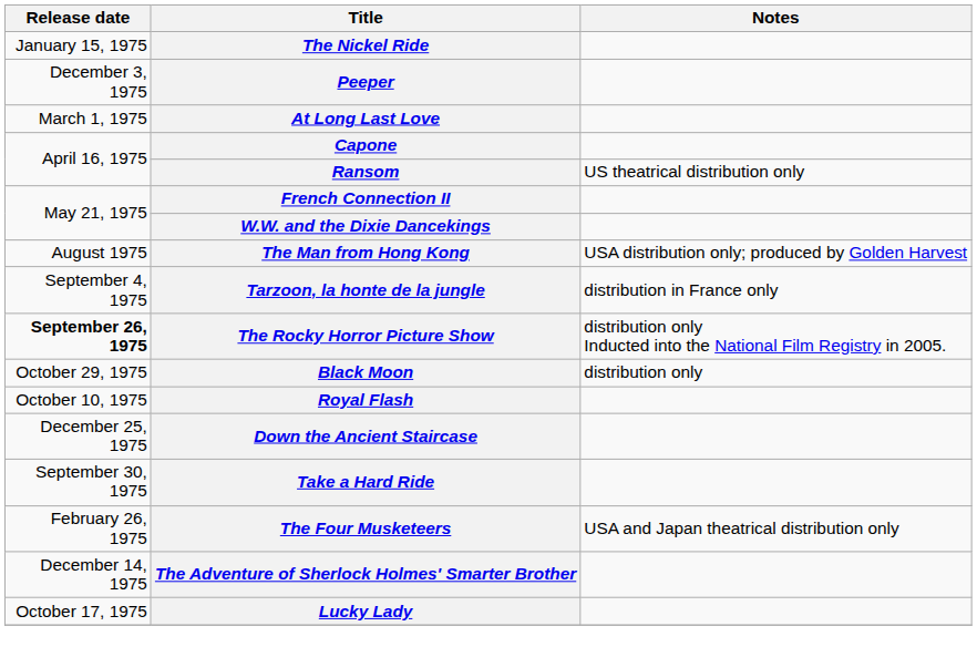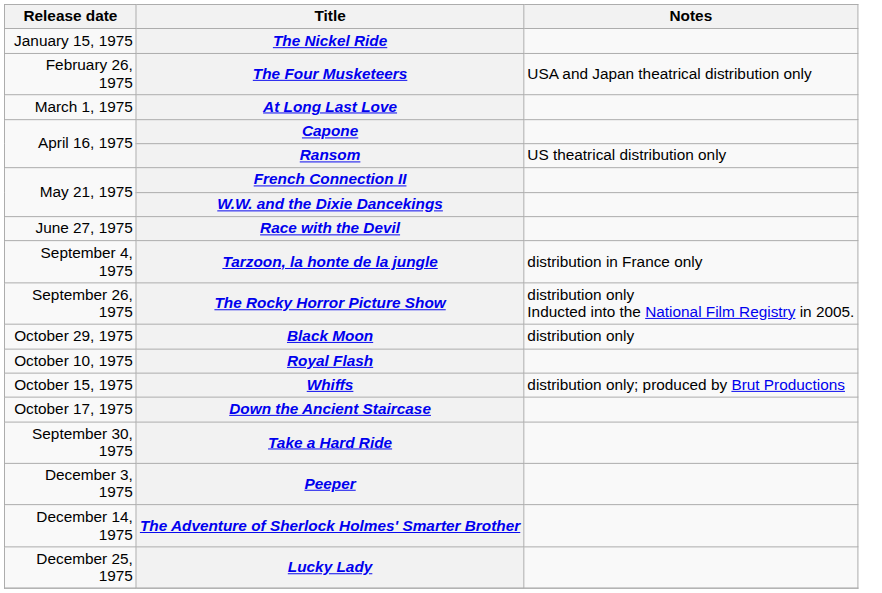rows swapped: The Four Musketeers <-> Peeper
+ row: June 27, 1975 | Race with the Devil
- row: August 1975 | The Man from Hong Kong | USA distribution only; produced by Golden Harvest
The Rocky Horror Picture Show | Release date: bold -> normal
+ row: October 15, 1975 | Whiffs | distribution only; produced by Brut Productions
Down the Ancient Staircase | Release date: December 25, 1975 -> October 17, 1975
Lucky Lady | Release date: October 17, 1975 -> December 25, 1975
